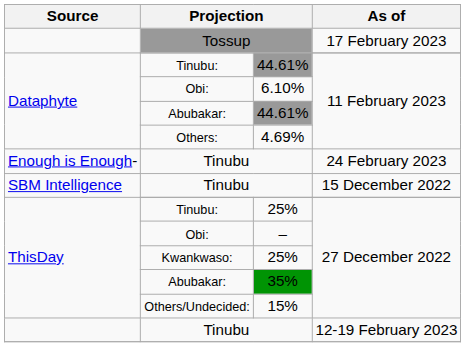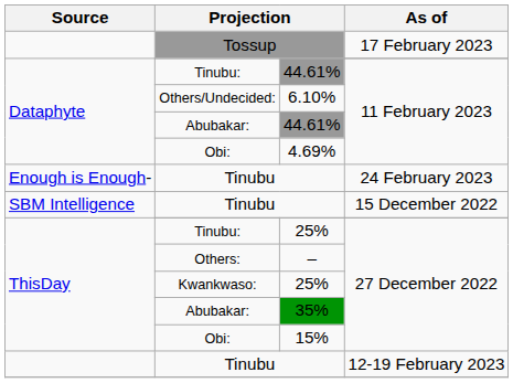6.10% | column 2: Obi: -> Others/Undecided:
4.69% | column 2: Others: -> Obi:
– | column 2: Obi: -> Others:
15% | column 2: Others/Undecided: -> Obi:
